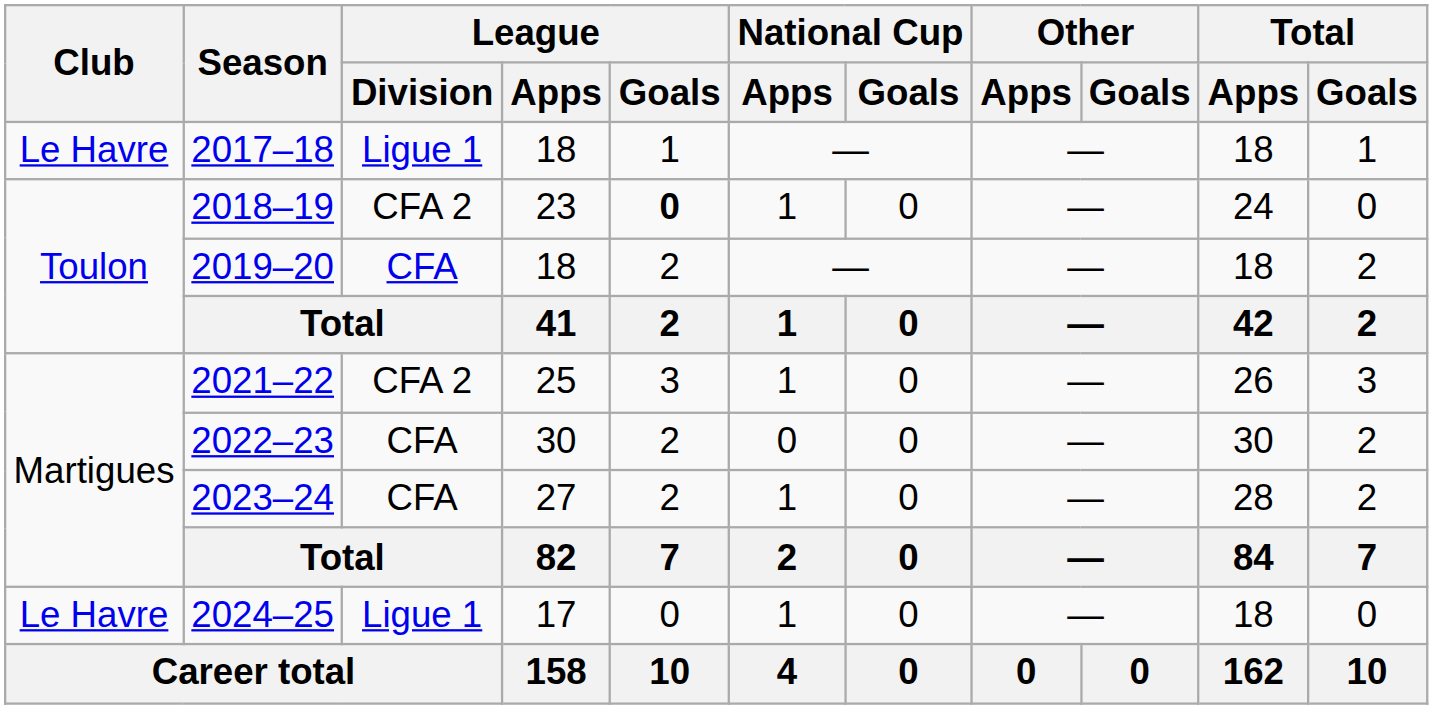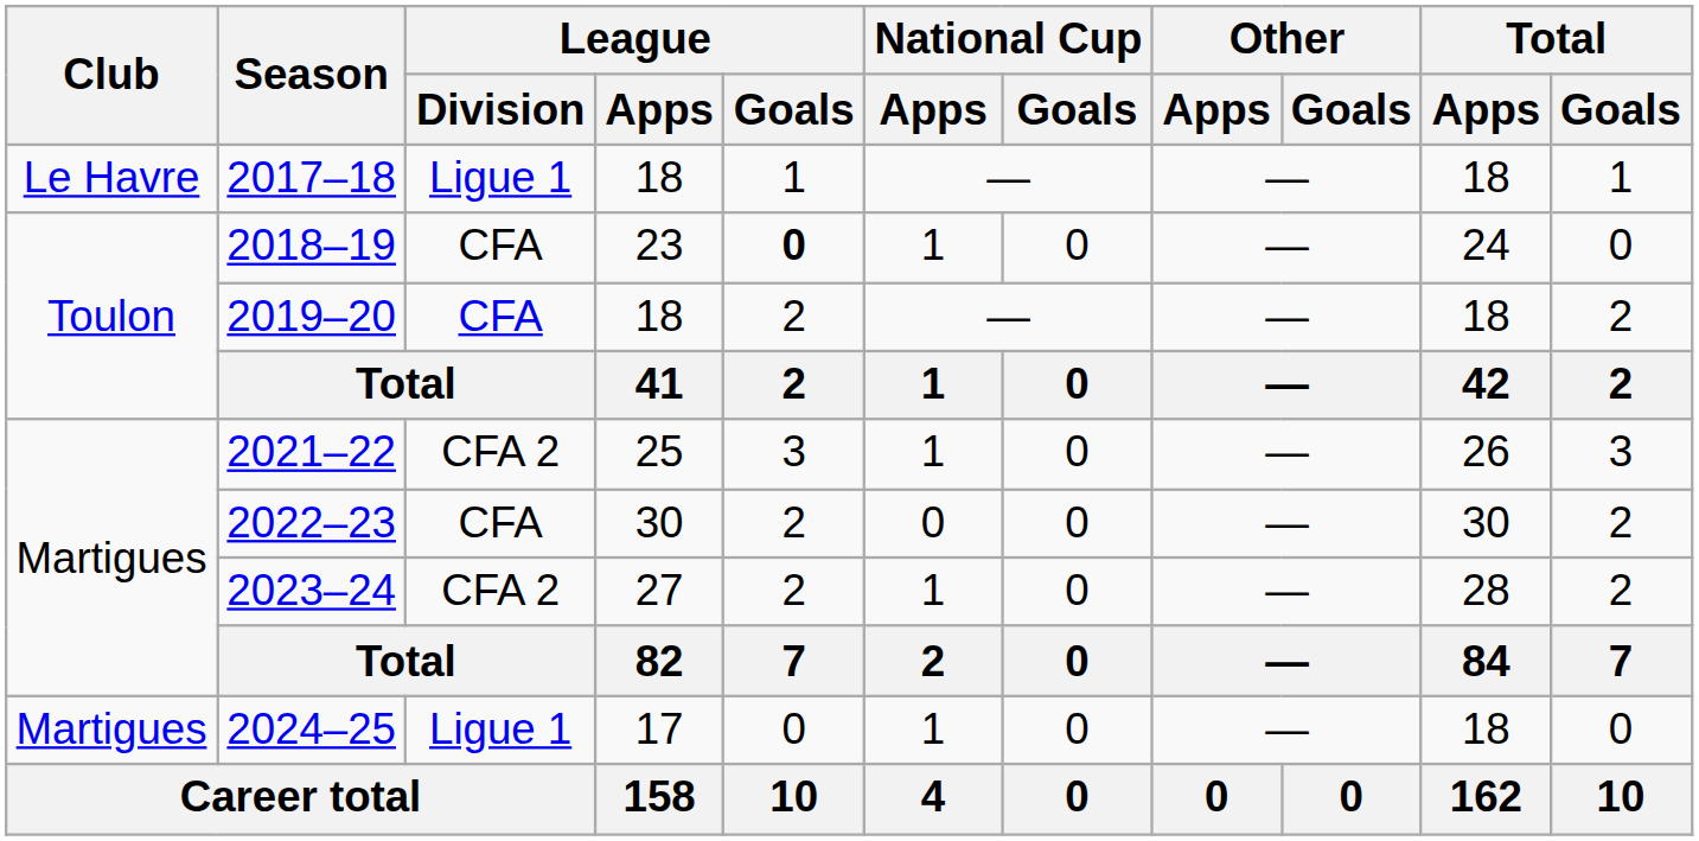2018–19 | League / Division: CFA 2 -> CFA
2023–24 | League / Division: CFA -> CFA 2
2024–25 | Club: Le Havre -> Martigues
